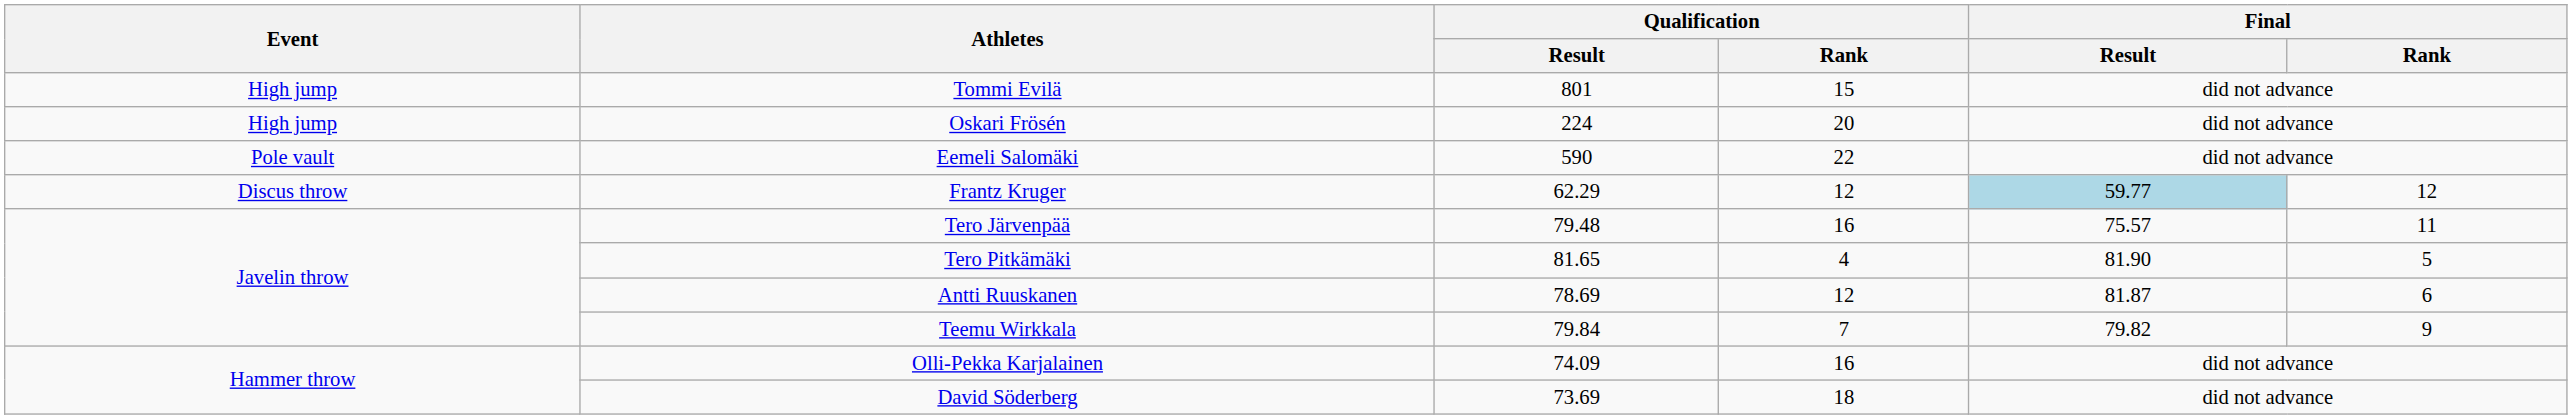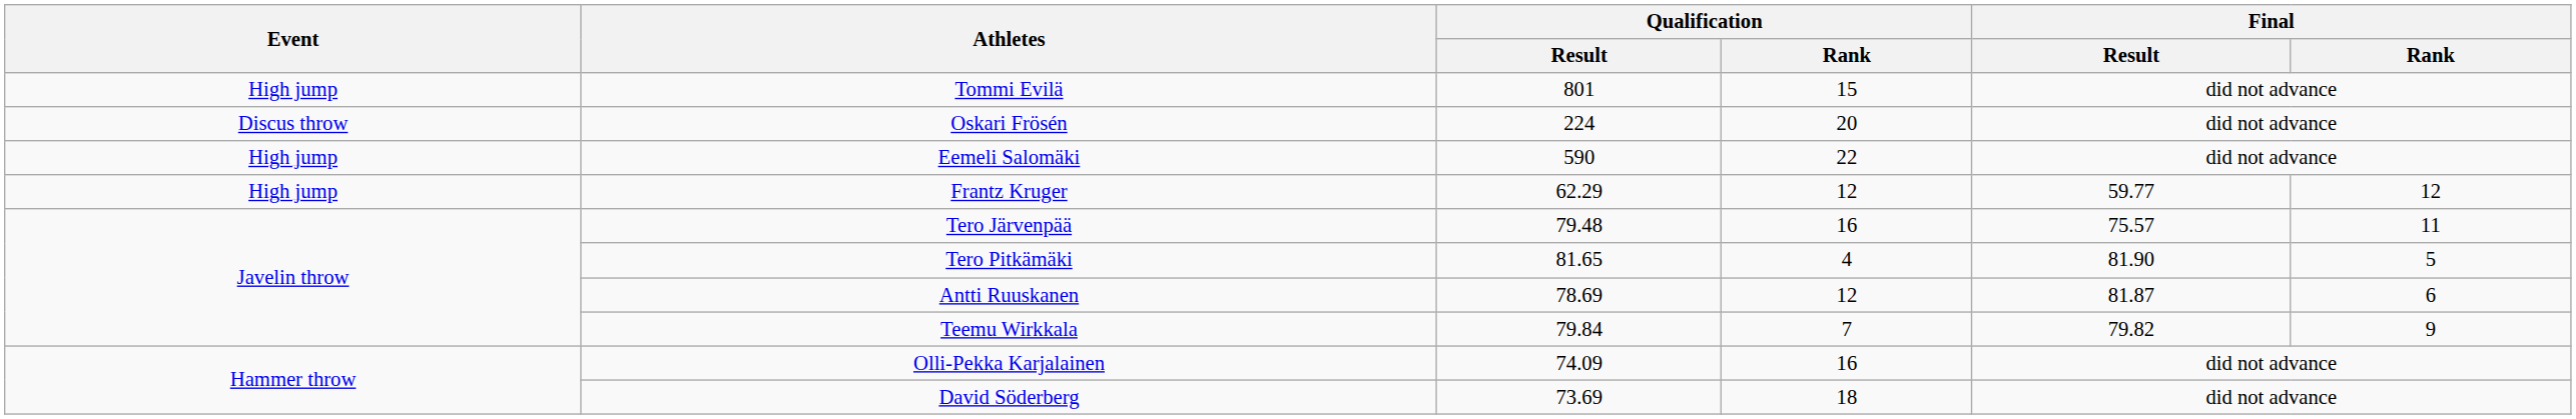Oskari Frösén | Event: High jump -> Discus throw
Eemeli Salomäki | Event: Pole vault -> High jump
Frantz Kruger | Event: Discus throw -> High jump
Frantz Kruger | Final / Result: lightblue background -> no background
